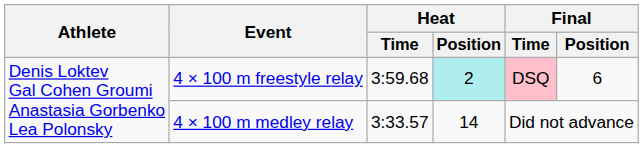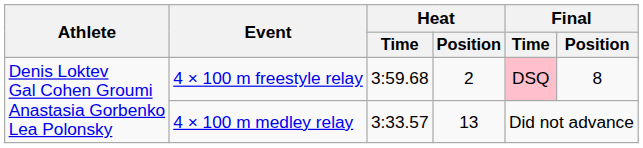4 × 100 m freestyle relay | Heat / Position: paleturquoise background -> no background
4 × 100 m freestyle relay | Final / Position: 6 -> 8
4 × 100 m medley relay | Heat / Position: 14 -> 13
